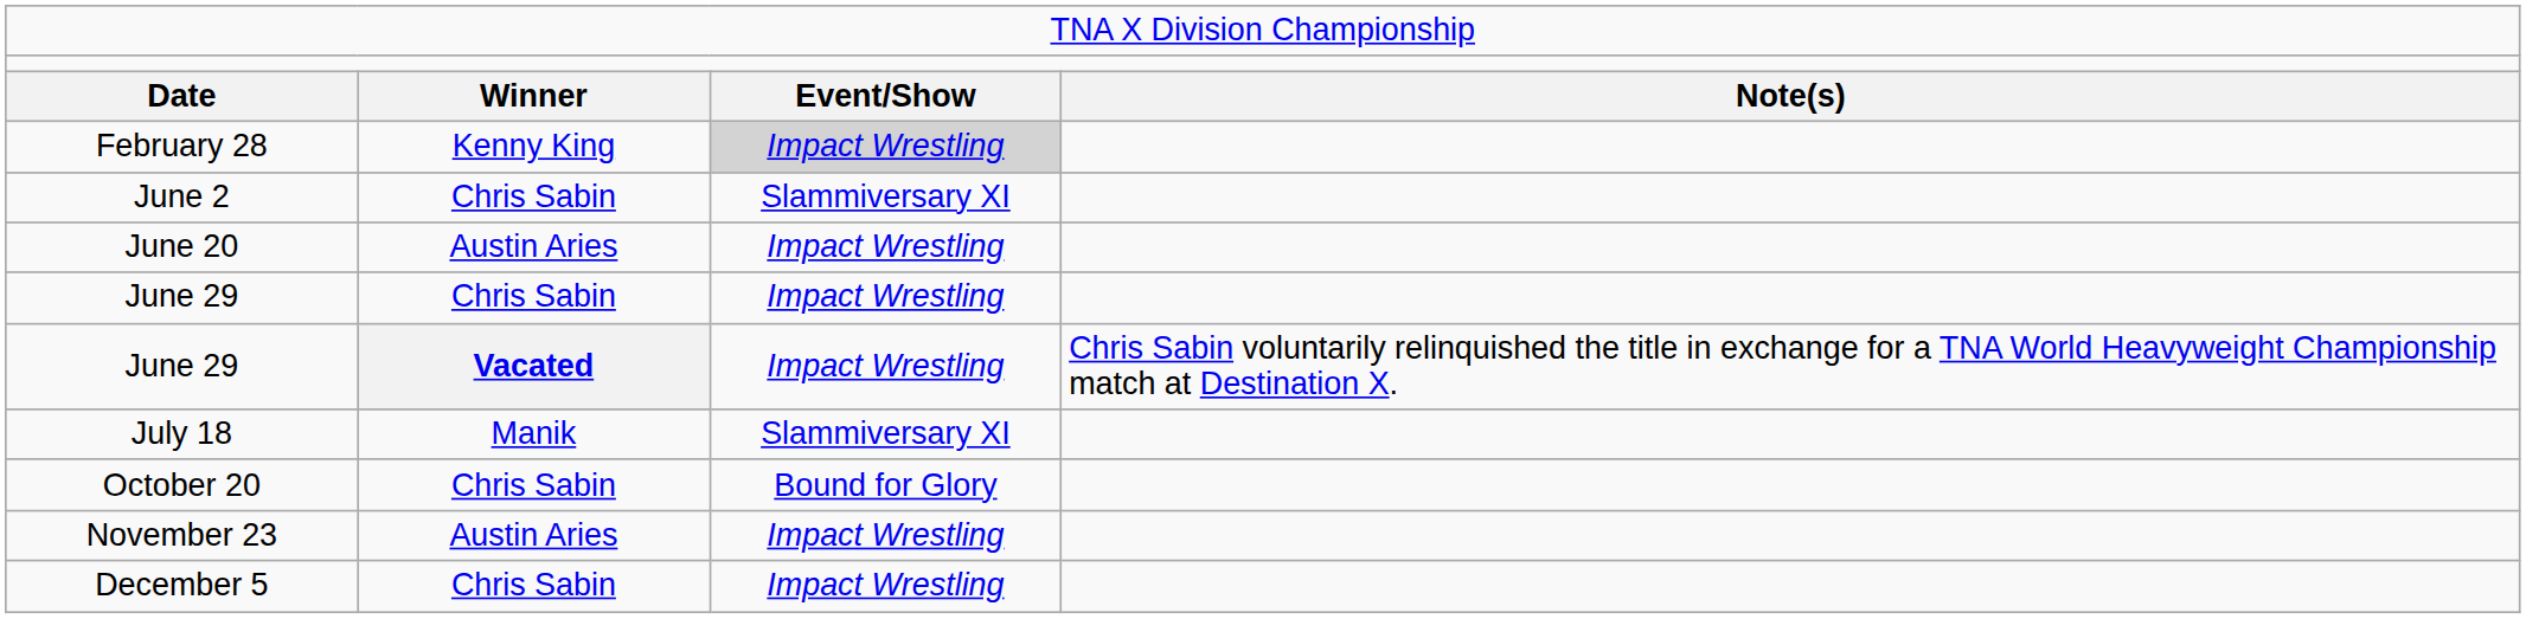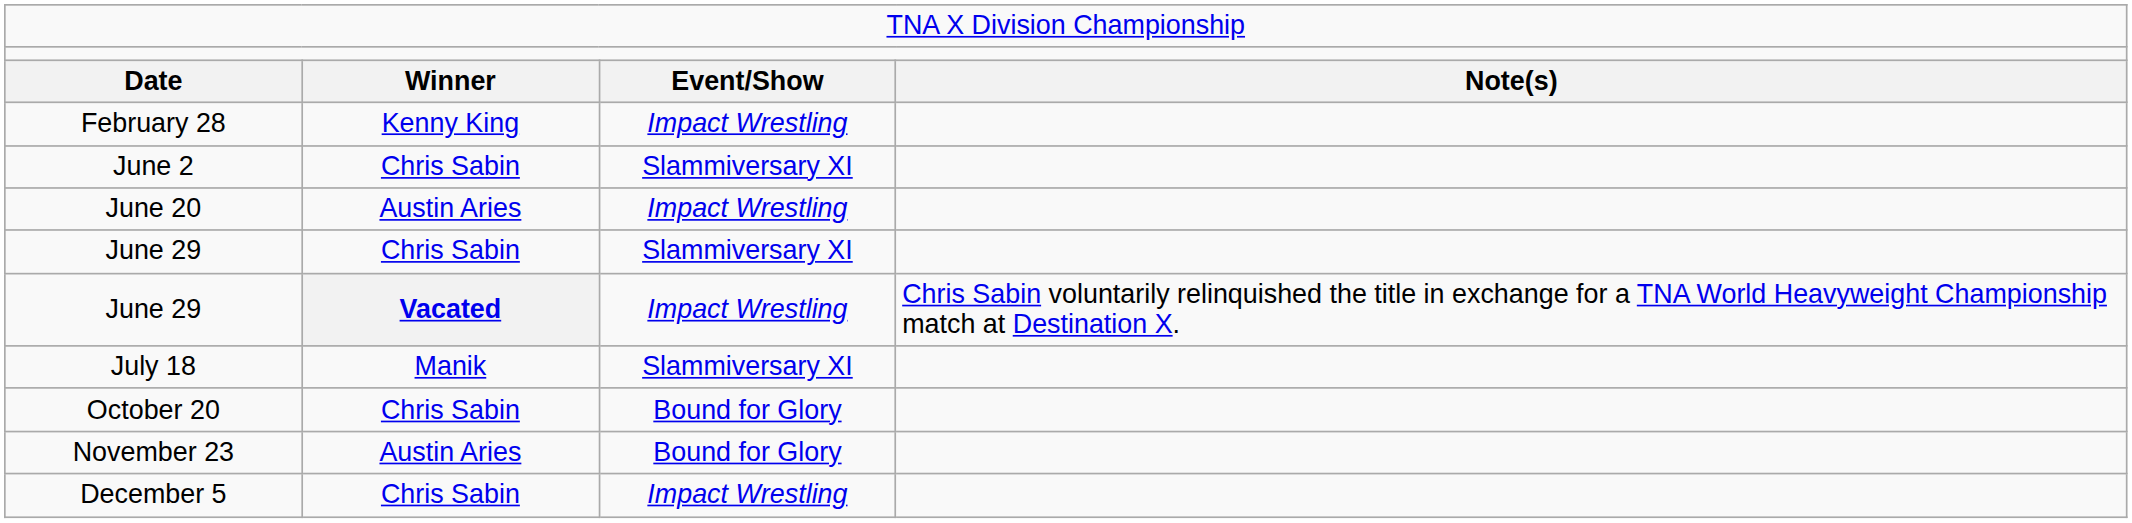February 28 | column 3: lightgrey background -> no background
June 29 / Chris Sabin | column 3: Impact Wrestling -> Slammiversary XI
November 23 | column 3: Impact Wrestling -> Bound for Glory
